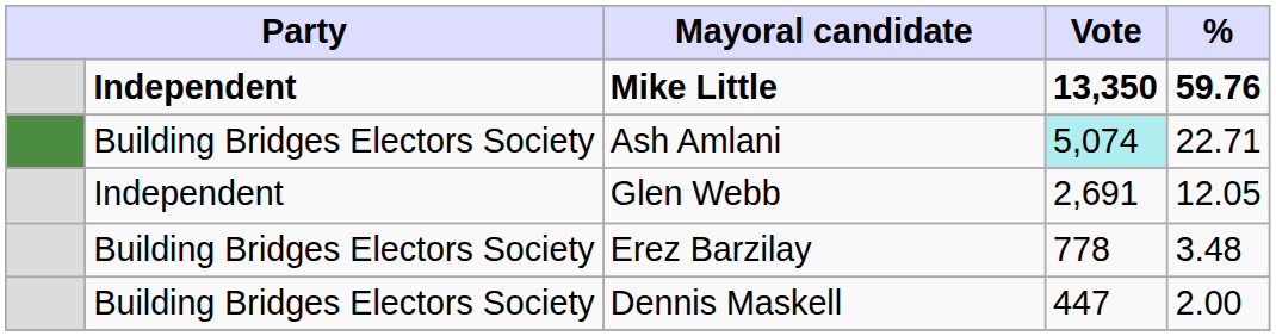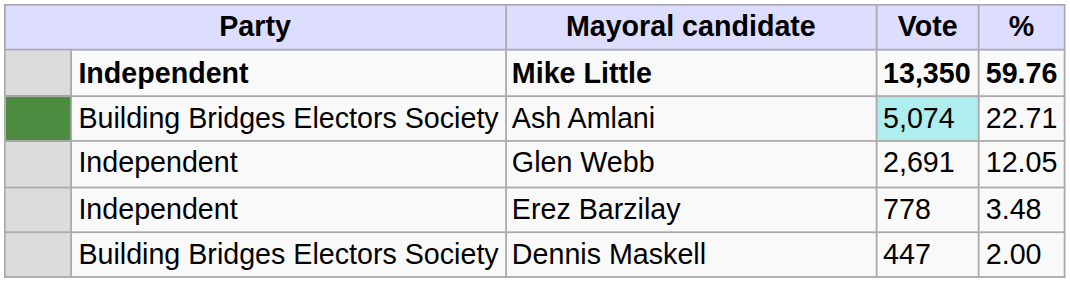Erez Barzilay | column 2: Building Bridges Electors Society -> Independent
